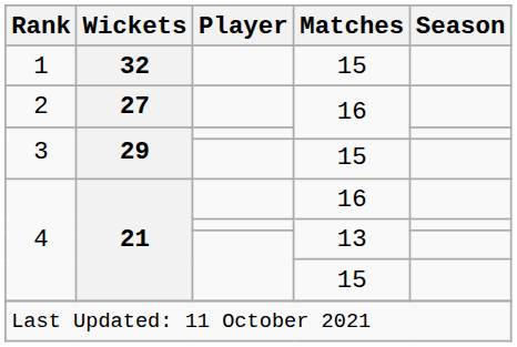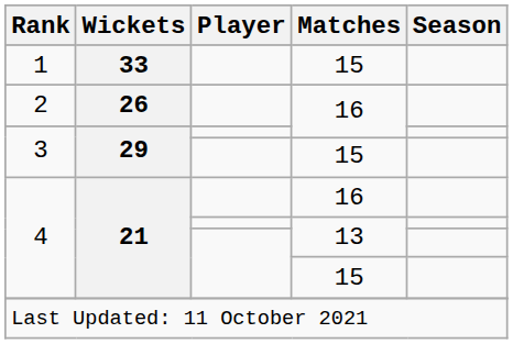1 | Wickets: 32 -> 33
2 | Wickets: 27 -> 26
